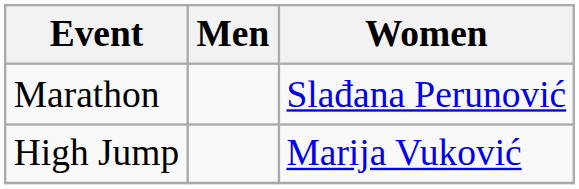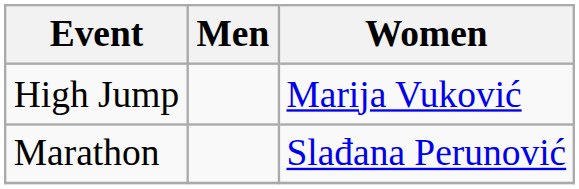rows swapped: Marathon <-> High Jump
